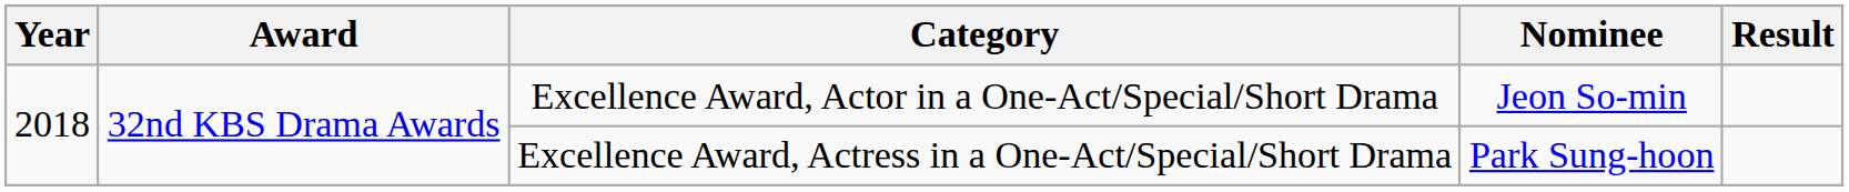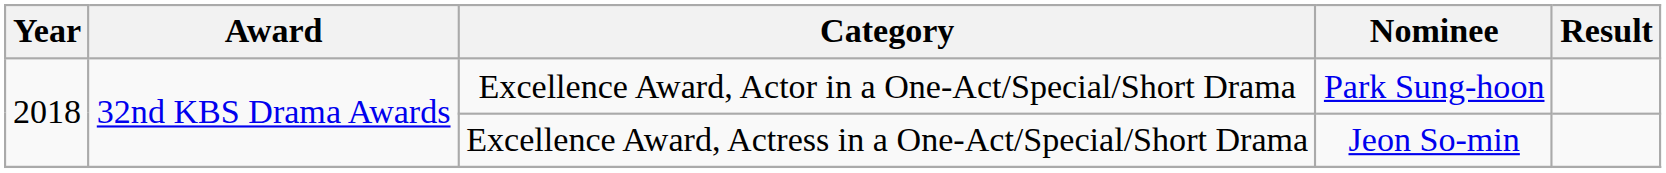Excellence Award, Actor in a One-Act/Special/Short Drama | Nominee: Jeon So-min -> Park Sung-hoon
Excellence Award, Actress in a One-Act/Special/Short Drama | Nominee: Park Sung-hoon -> Jeon So-min
